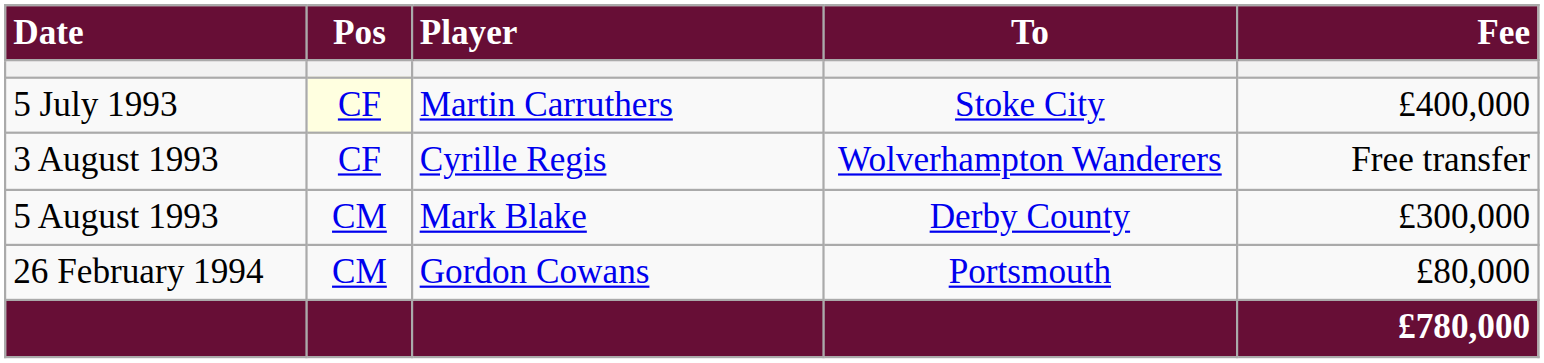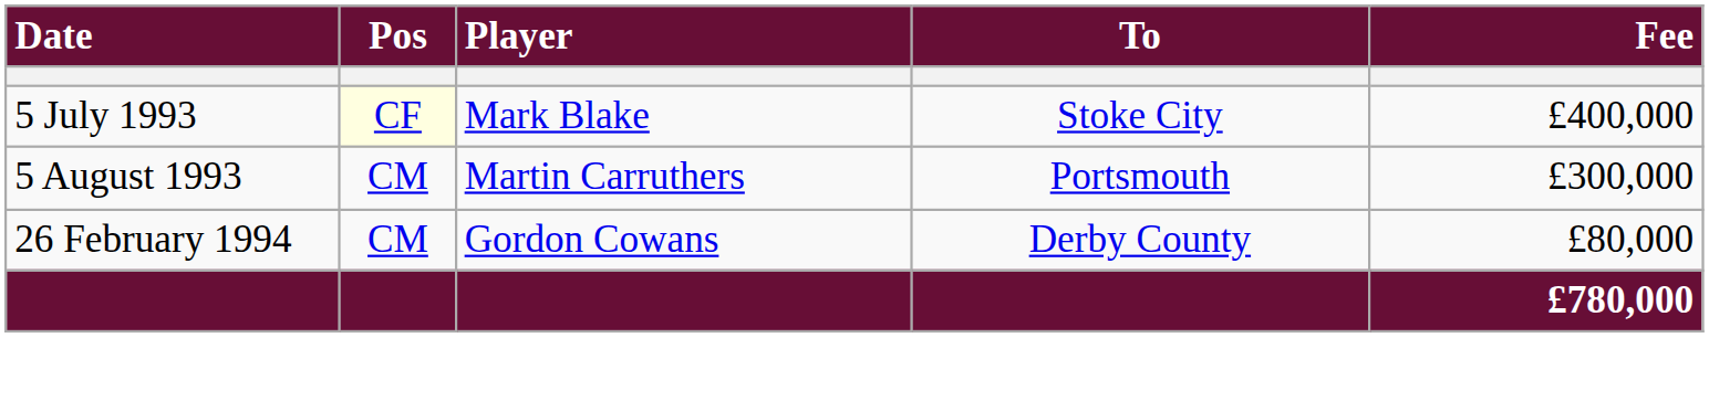5 July 1993 | Player: Martin Carruthers -> Mark Blake
- row: 3 August 1993 | CF | Cyrille Regis | Wolverhampton Wanderers | Free transfer
5 August 1993 | Player: Mark Blake -> Martin Carruthers
5 August 1993 | To: Derby County -> Portsmouth
26 February 1994 | To: Portsmouth -> Derby County
